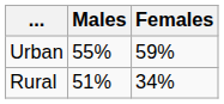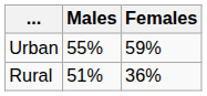Rural | Females: 34% -> 36%
